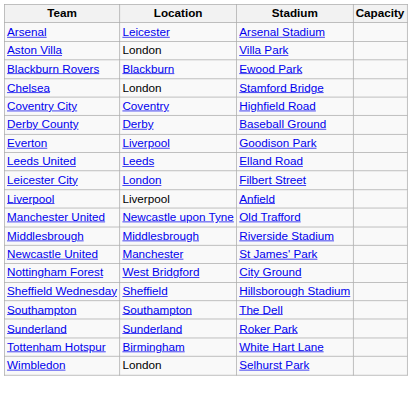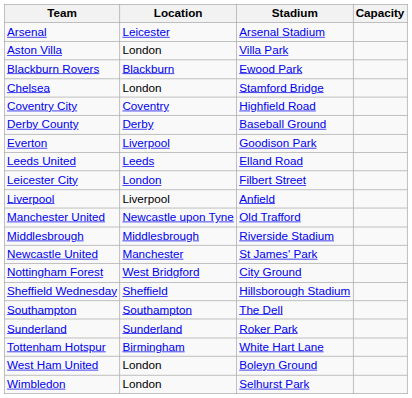+ row: West Ham United | London | Boleyn Ground
